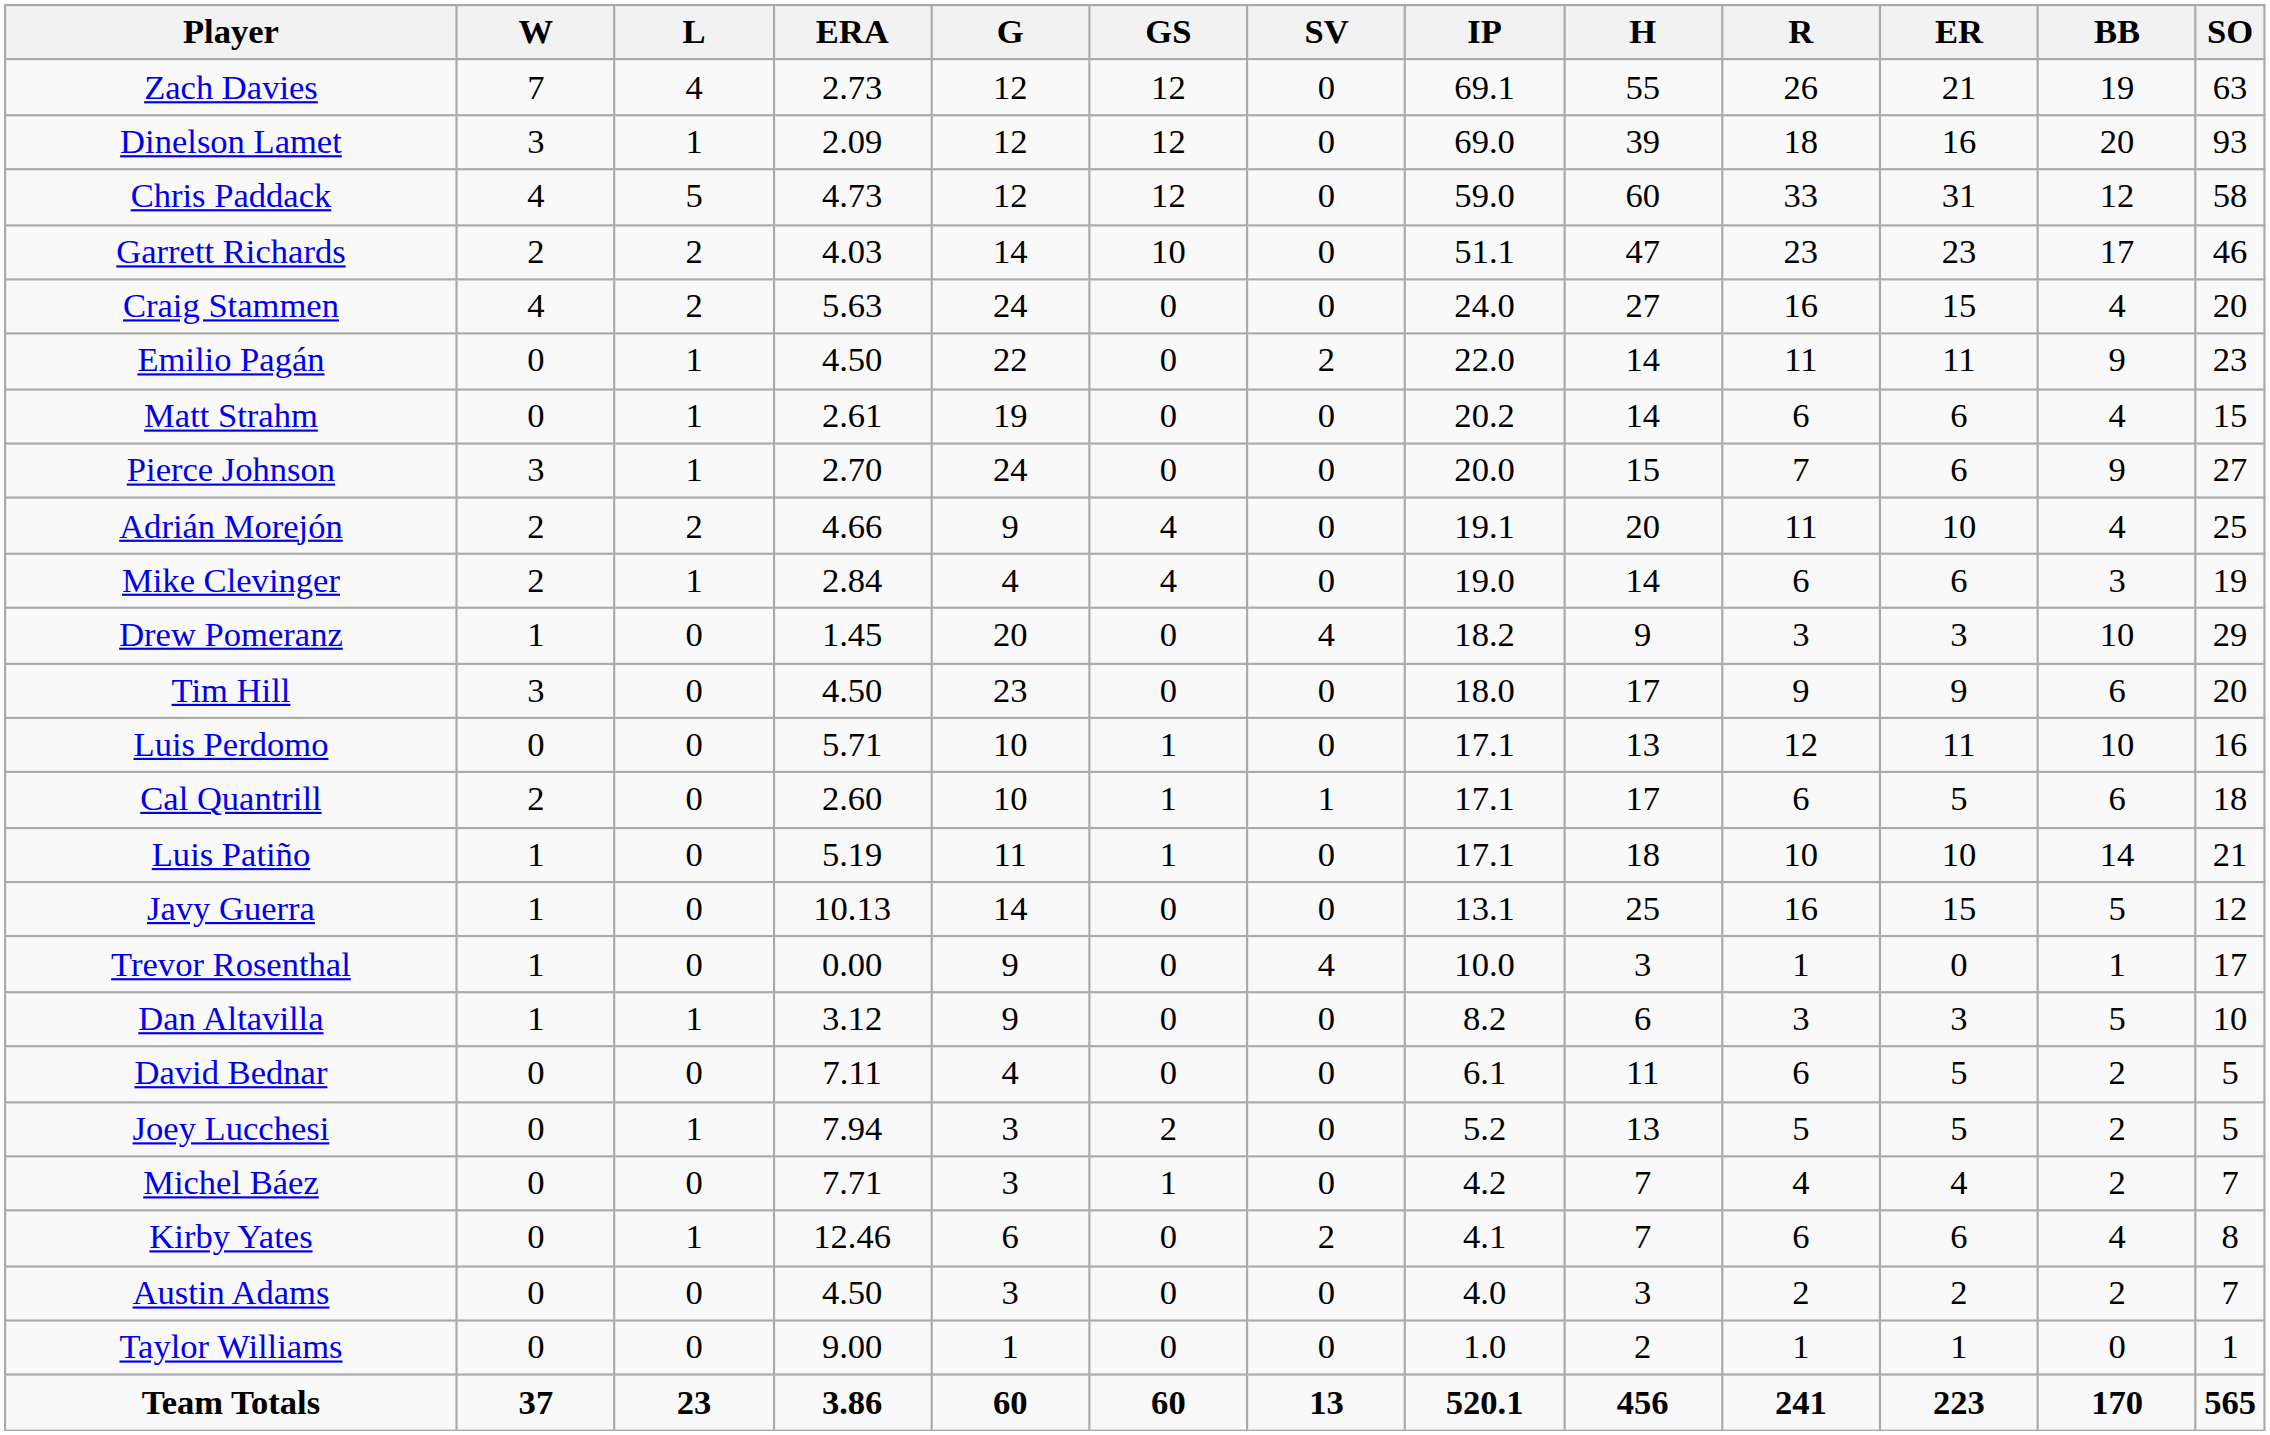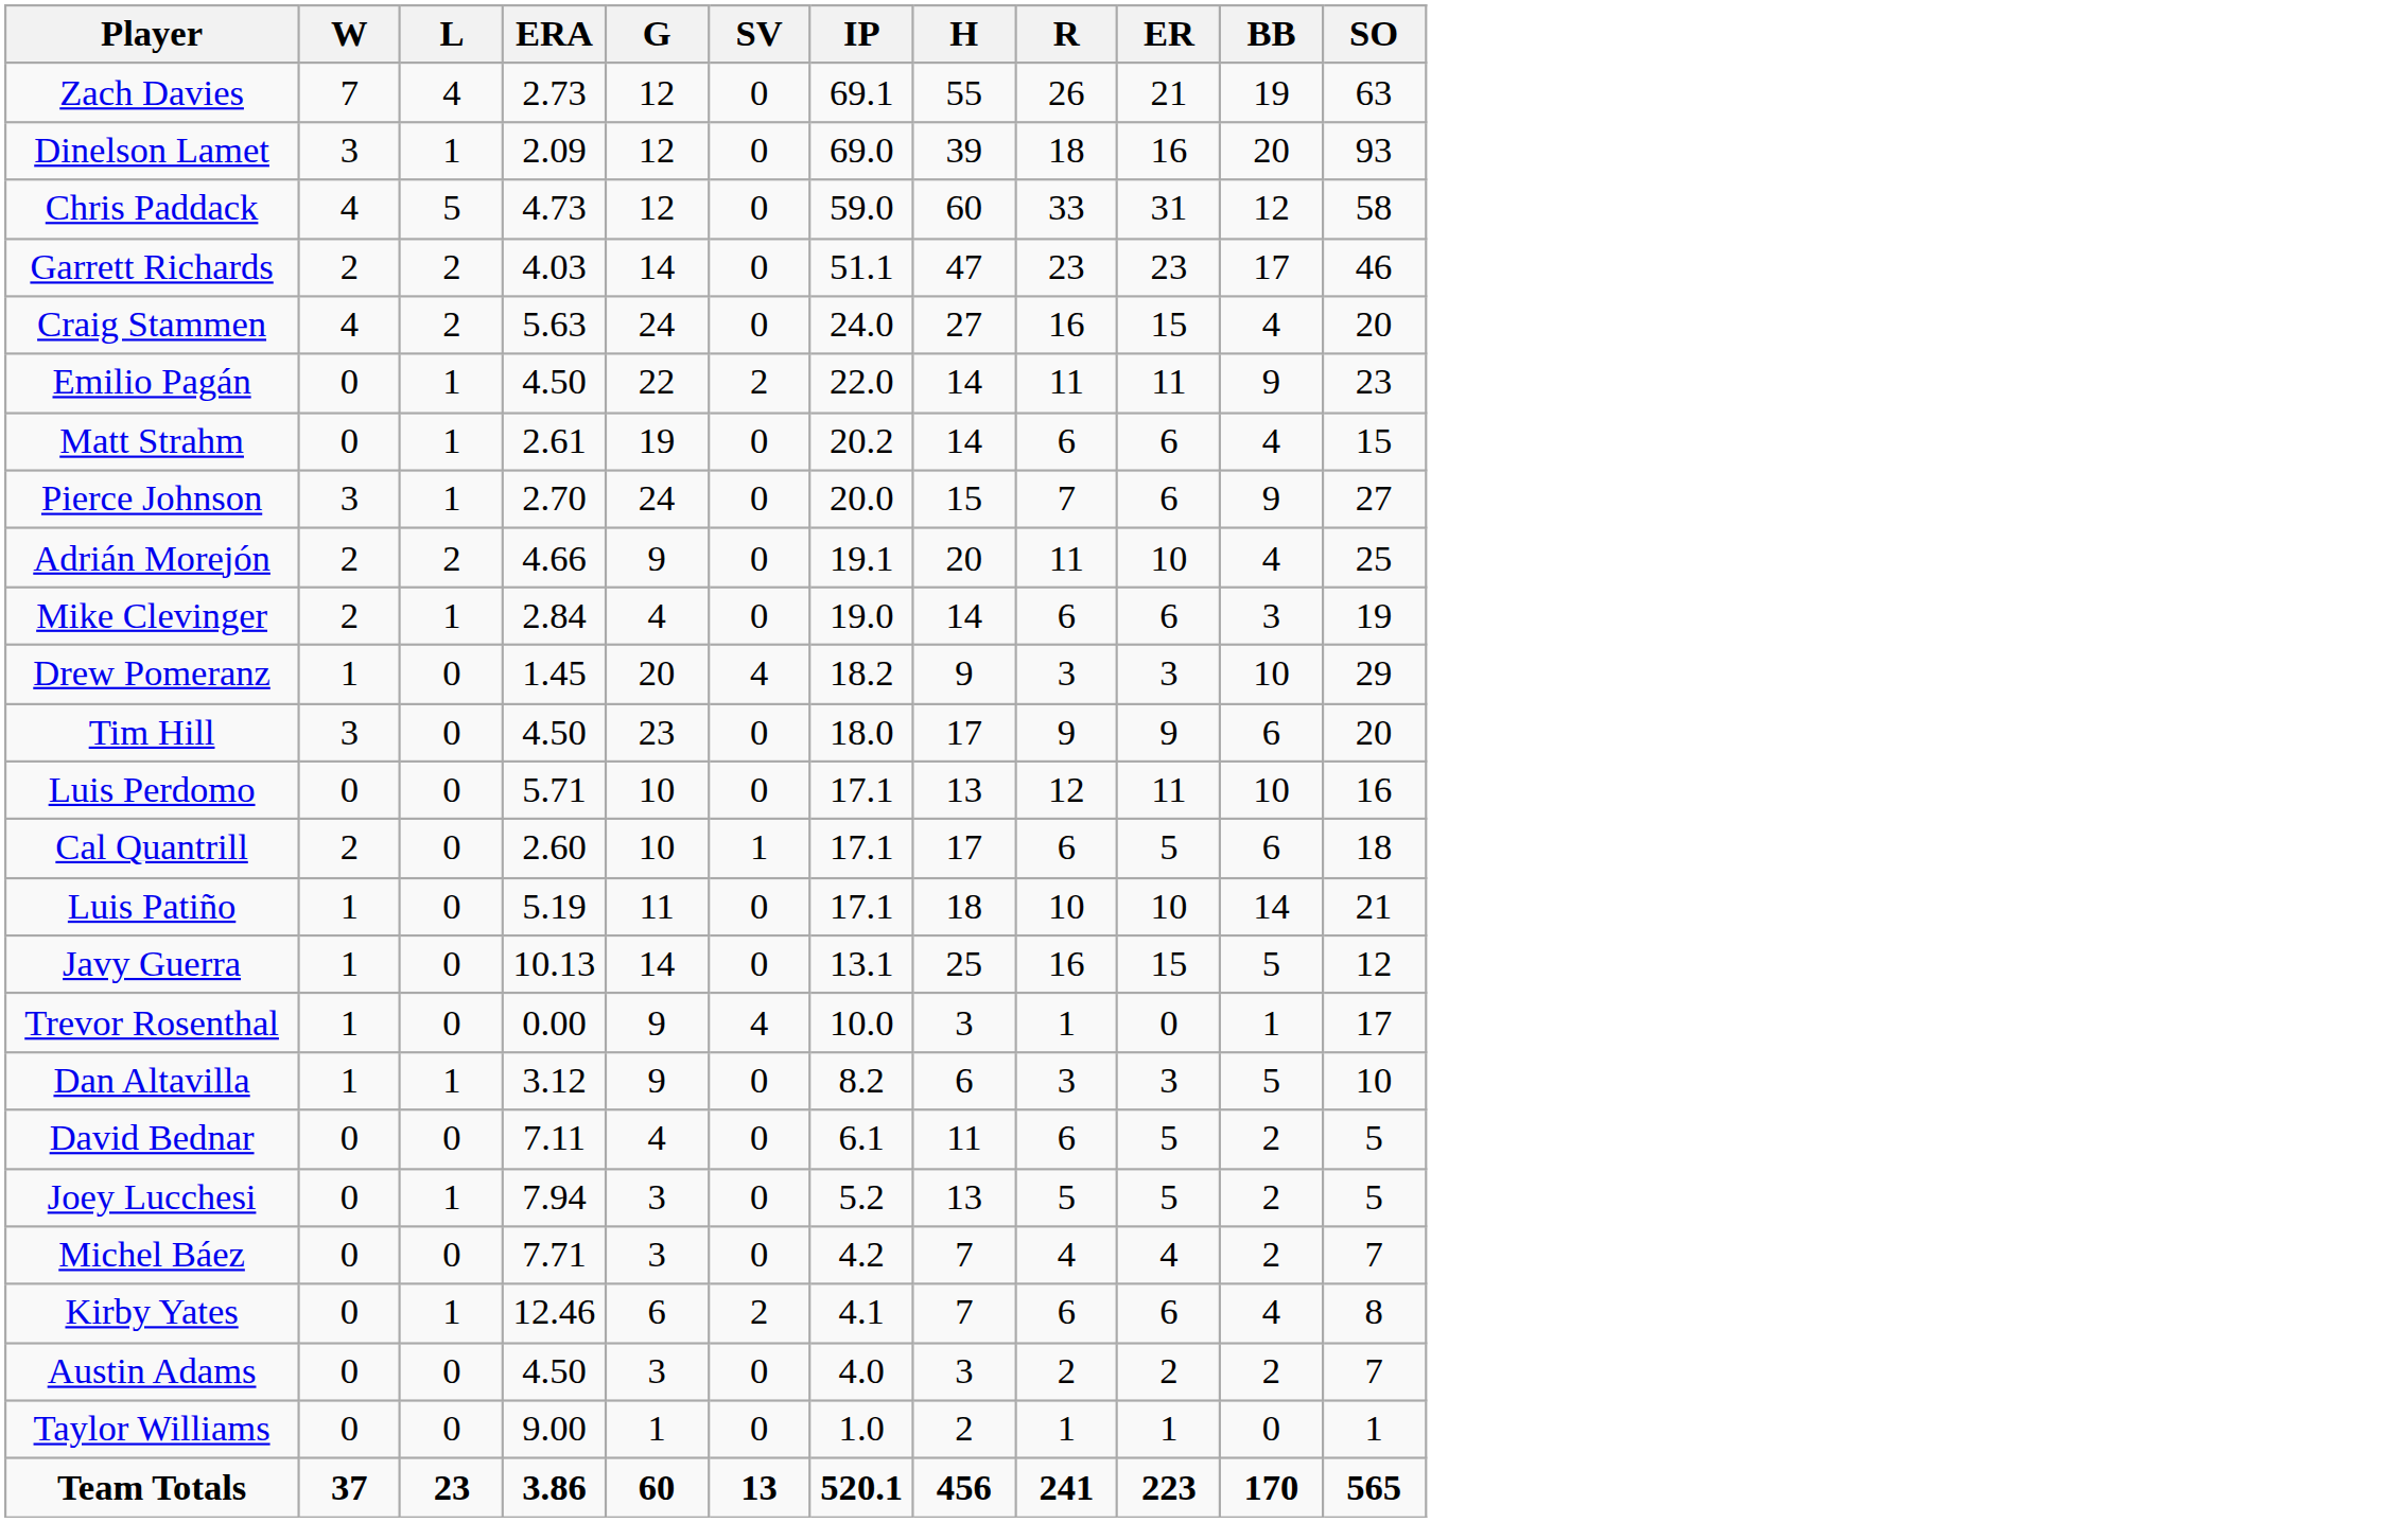- column: GS | 12 | 12 | 12 | 10 | 0 | 0 | 0 | 0 | 4 | 4 | 0 | 0 | 1 | 1 | 1 | 0 | 0 | 0 | 0 | 2 | 1 | 0 | 0 | 0 | 60
